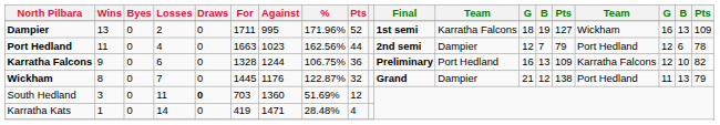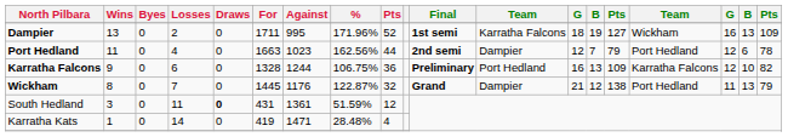South Hedland | For: 703 -> 431
South Hedland | Against: 1360 -> 1361
South Hedland | %: 51.69% -> 51.59%
